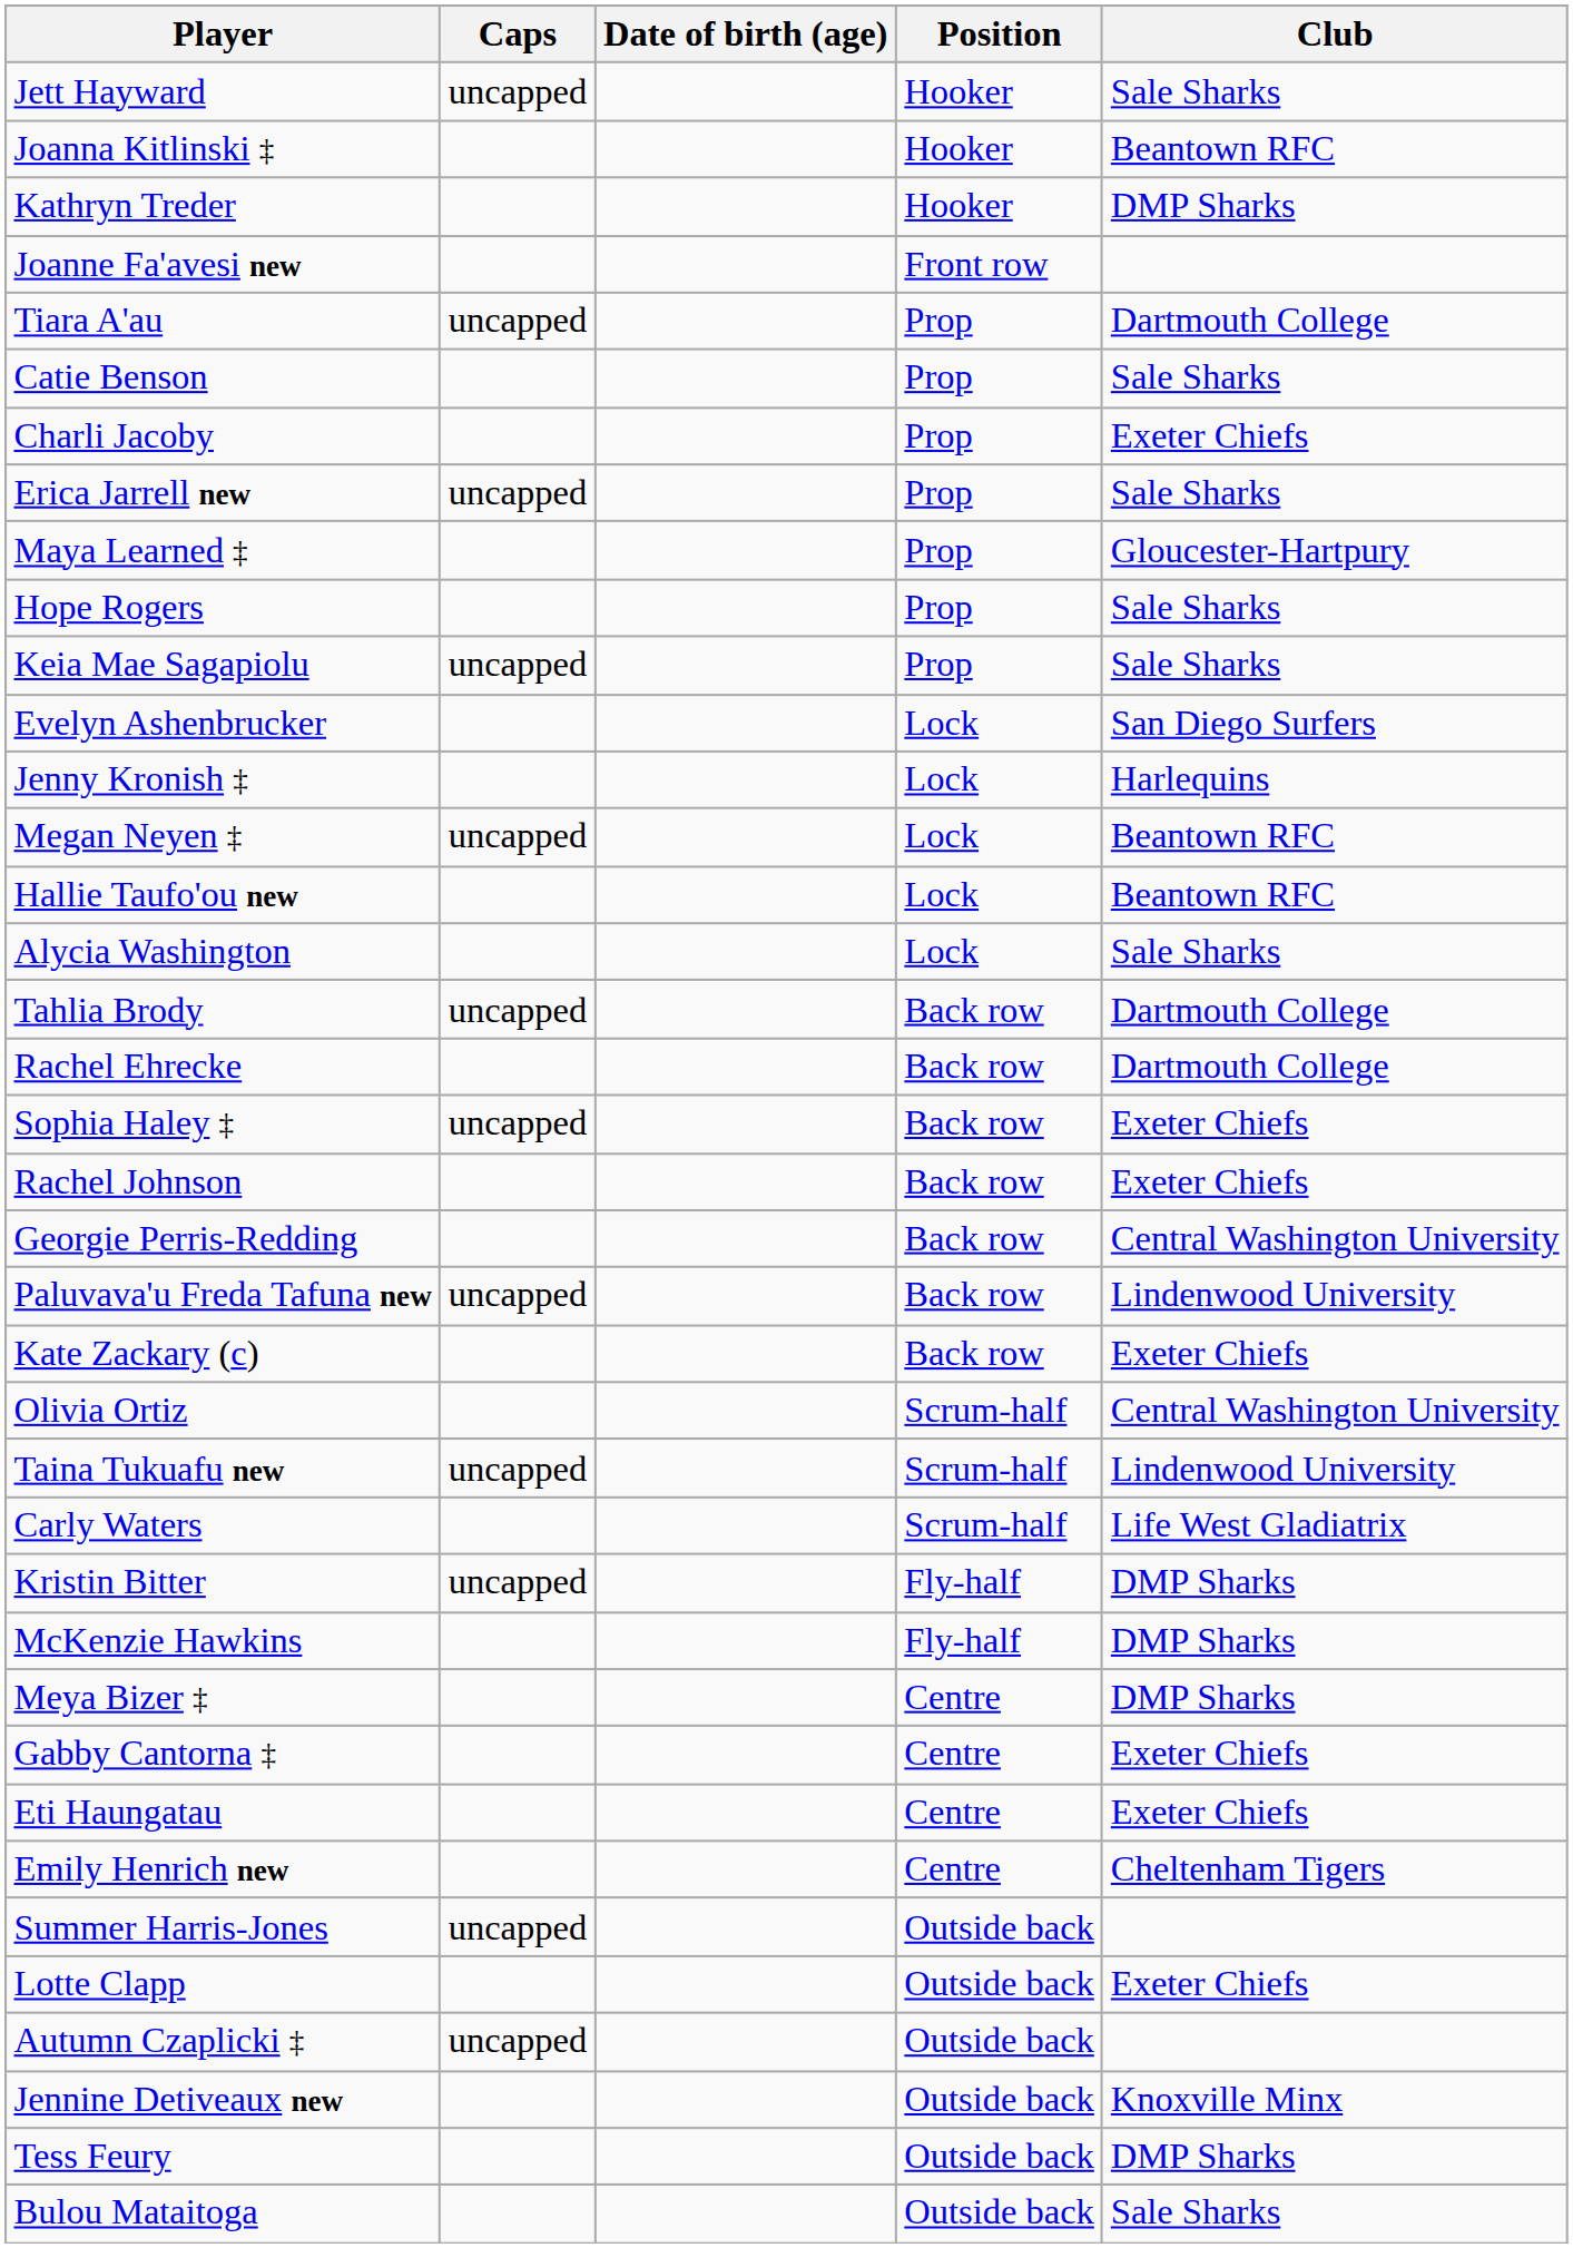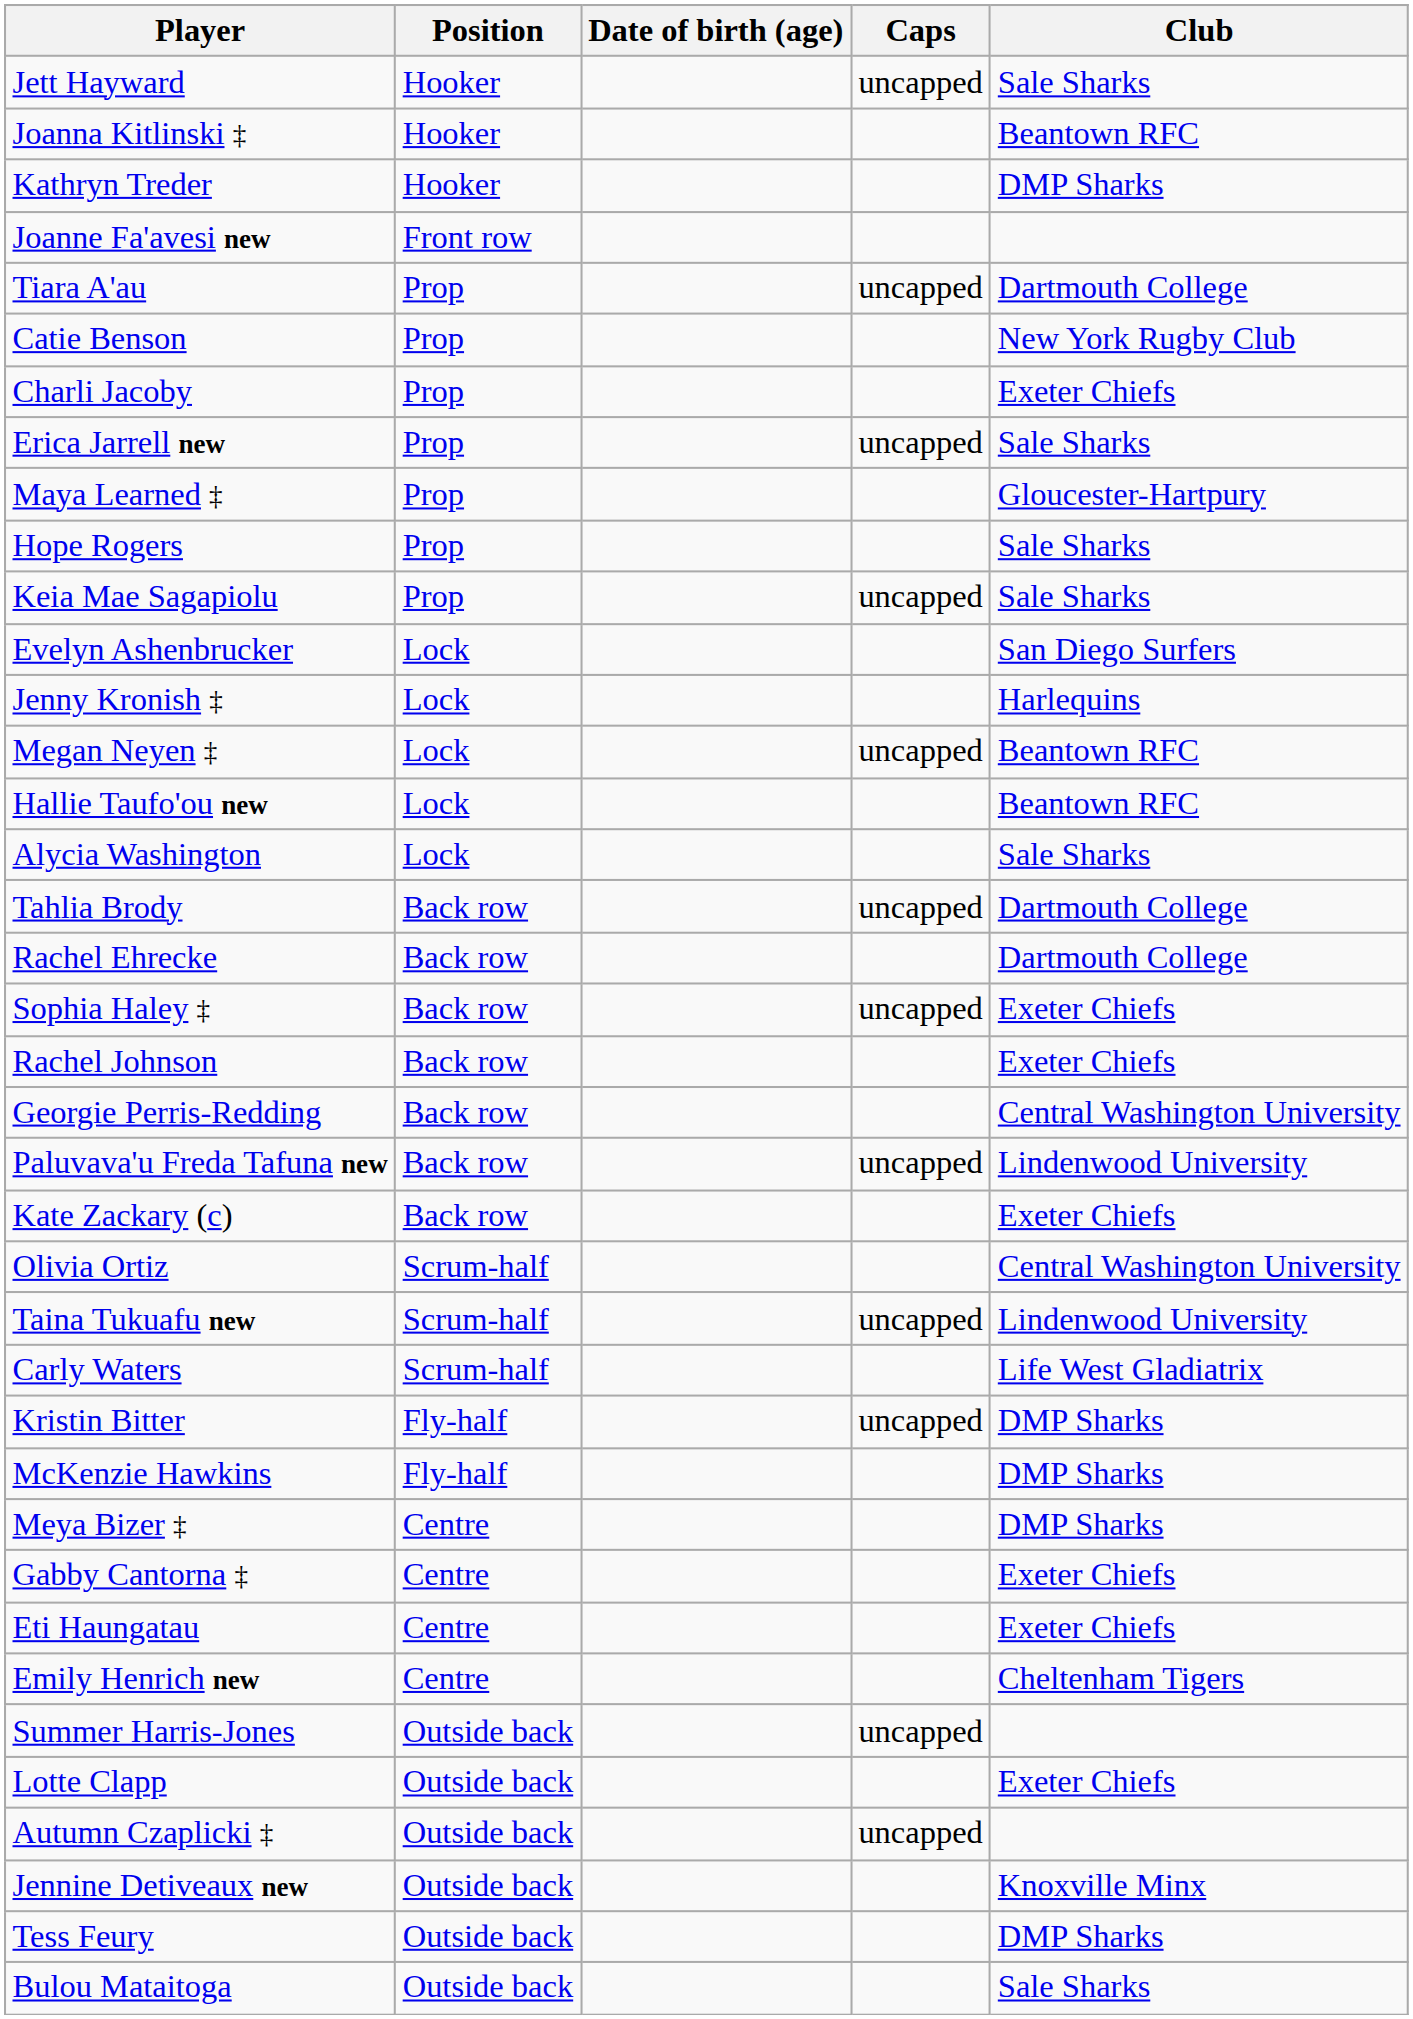columns swapped: Position <-> Caps
Catie Benson | Club: Sale Sharks -> New York Rugby Club
